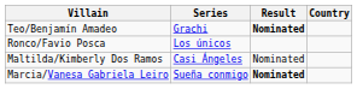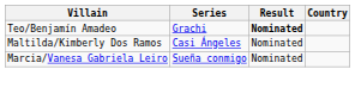- row: Ronco/Favio Posca | Los únicos
Marcia/Vanesa Gabriela Leiro | Result: bold -> normal
